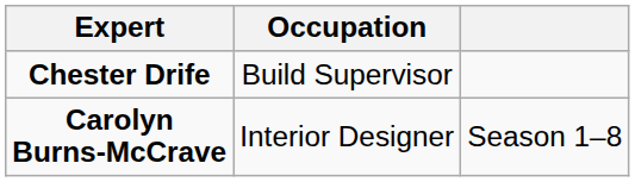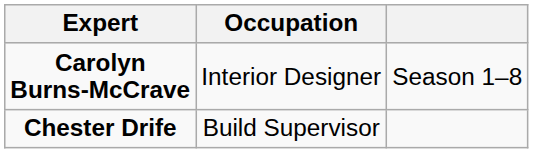rows swapped: Carolyn Burns-McCrave <-> Chester Drife
